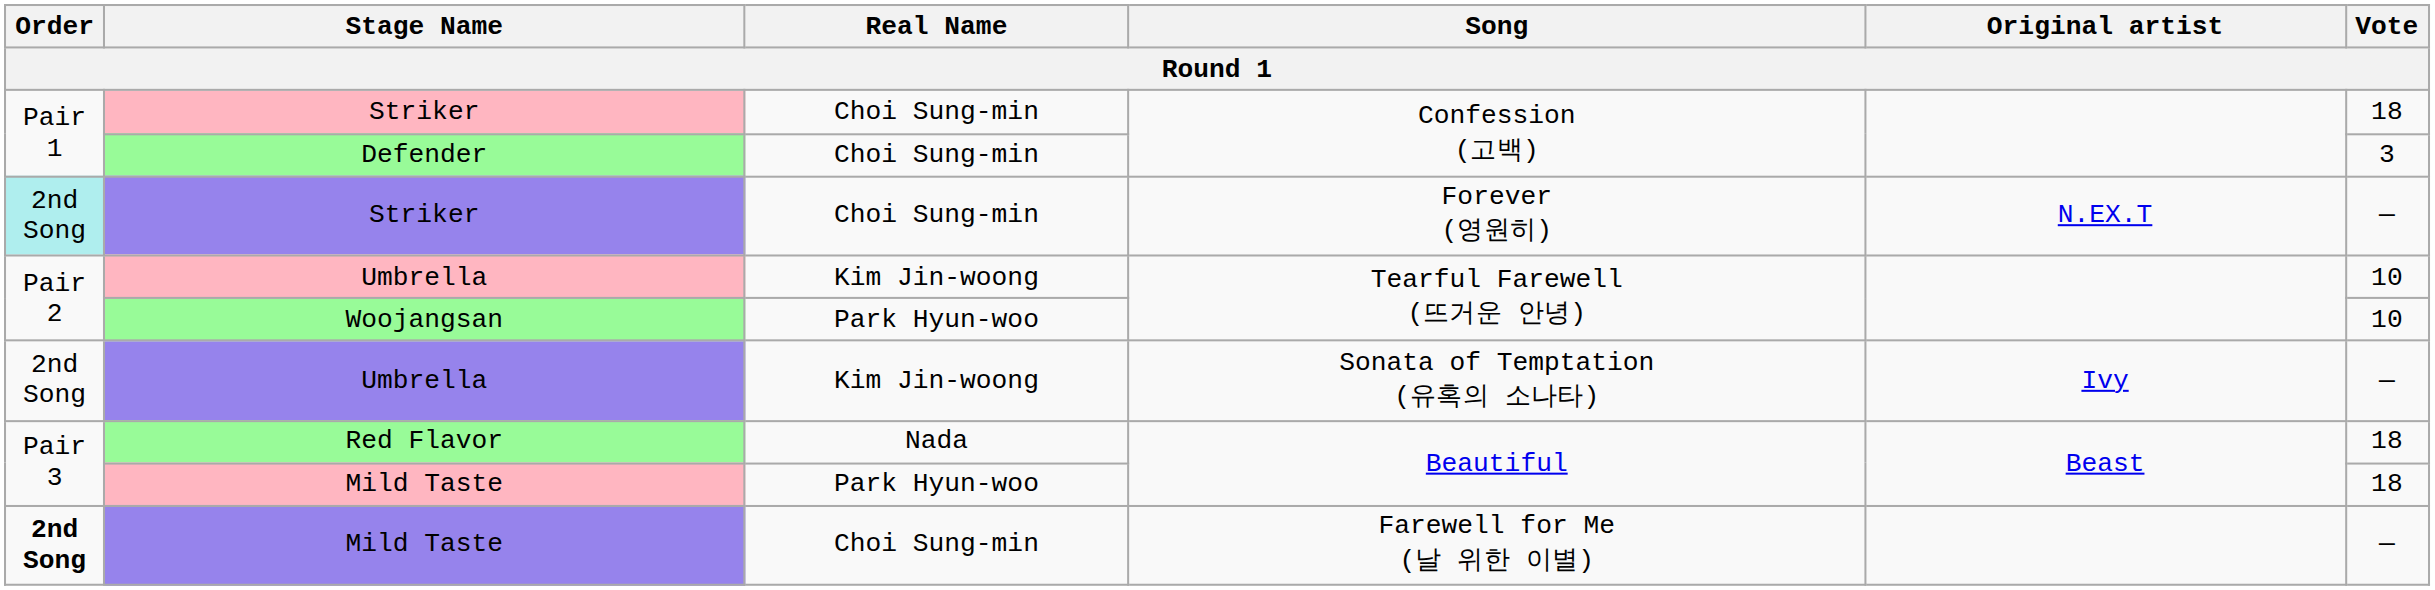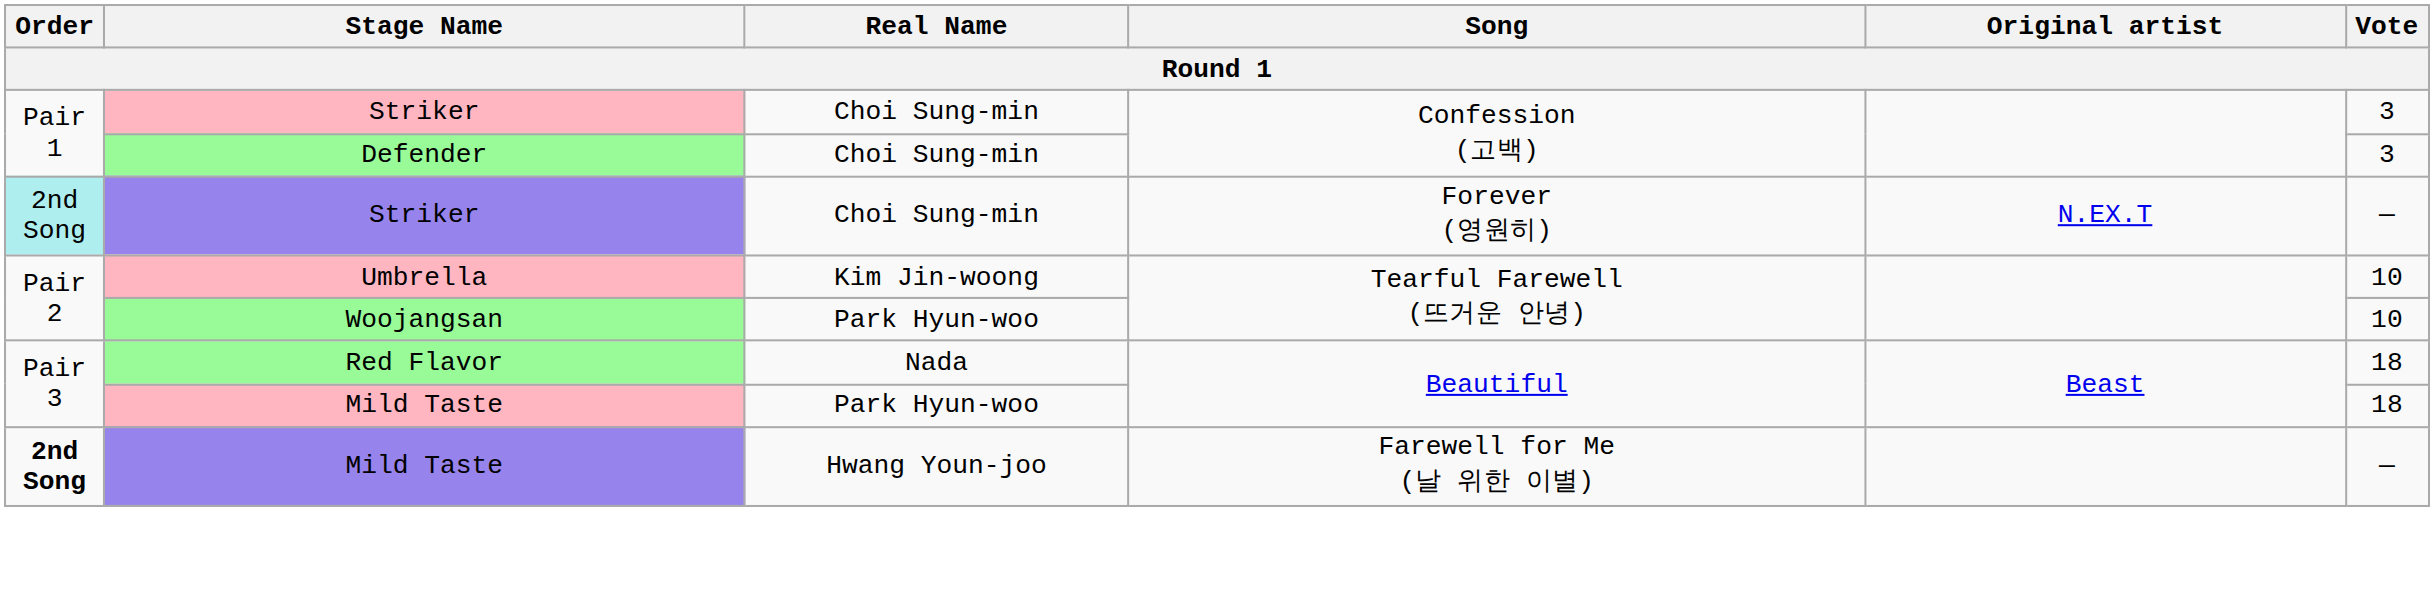Striker / Confession (고백) | Vote: 18 -> 3
- row: 2nd Song | Umbrella | Kim Jin-woong | Sonata of Temptation (유혹의 소나타) | Ivy | —
Mild Taste / Farewell for Me (날 위한 이별) | Real Name: Choi Sung-min -> Hwang Youn-joo
